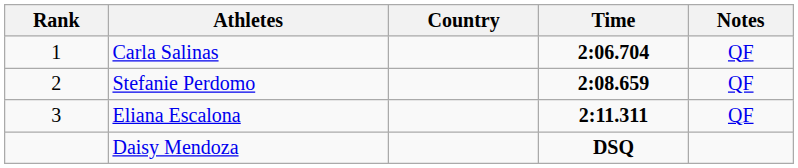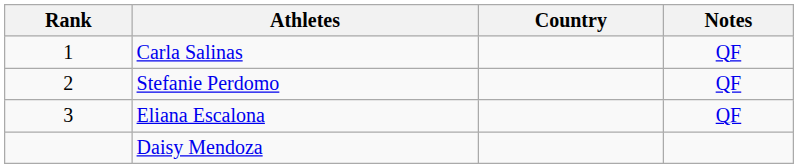- column: Time | 2:06.704 | 2:08.659 | 2:11.311 | DSQ
